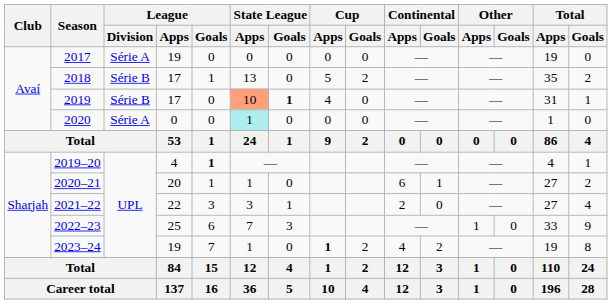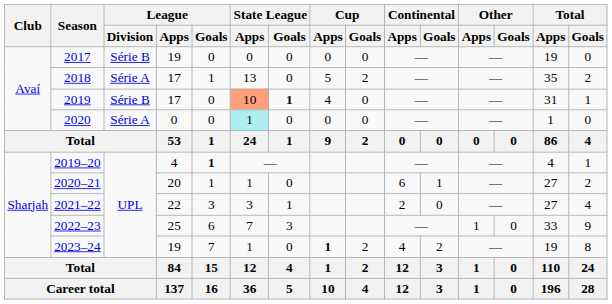2017 | League / Division: Série A -> Série B
2018 | League / Division: Série B -> Série A
